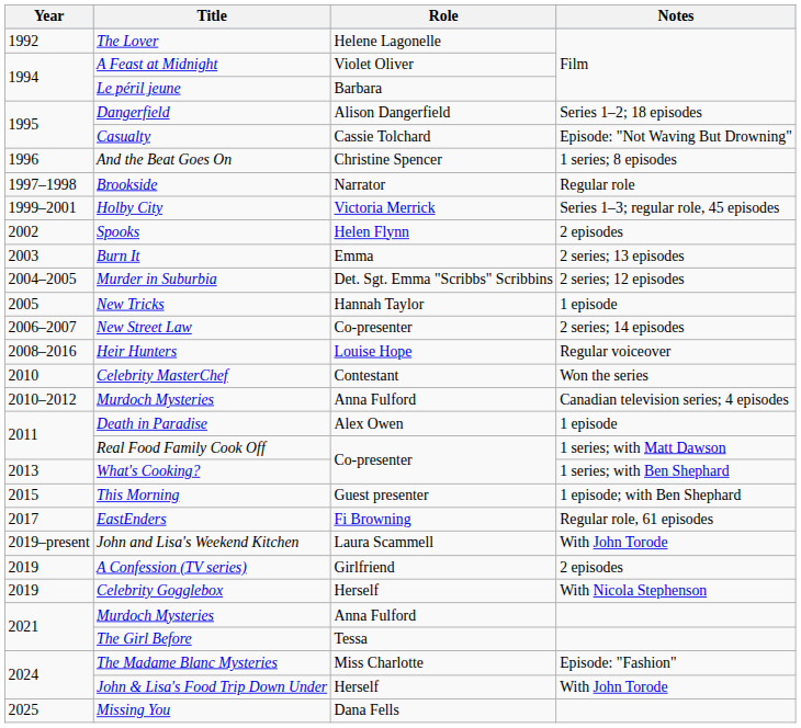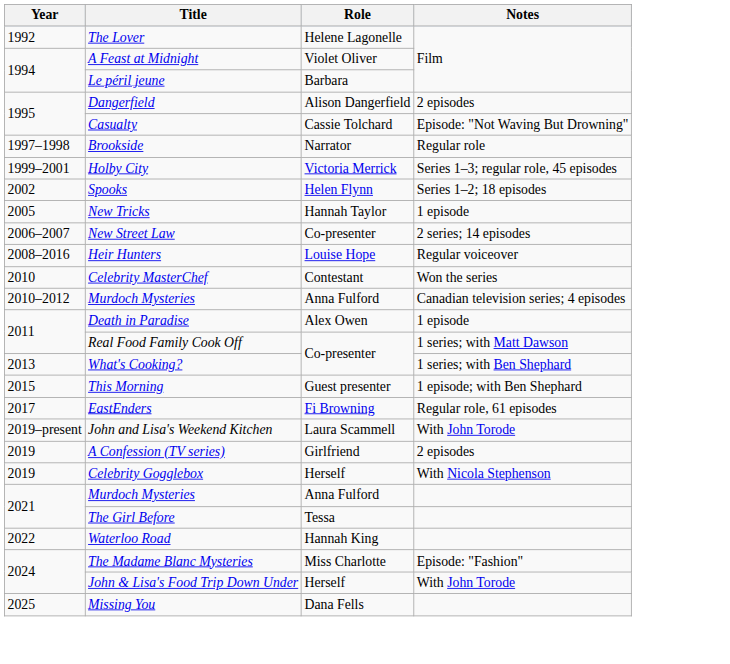Dangerfield | Notes: Series 1–2; 18 episodes -> 2 episodes
- row: 1996 | And the Beat Goes On | Christine Spencer | 1 series; 8 episodes
Spooks | Notes: 2 episodes -> Series 1–2; 18 episodes
- row: 2003 | Burn It | Emma | 2 series; 13 episodes
- row: 2004–2005 | Murder in Suburbia | Det. Sgt. Emma "Scribbs" Scribbins | 2 series; 12 episodes
+ row: 2022 | Waterloo Road | Hannah King
